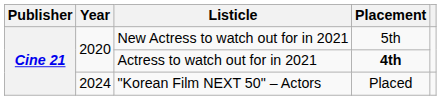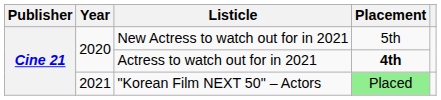"Korean Film NEXT 50" – Actors | Year: 2024 -> 2021
"Korean Film NEXT 50" – Actors | Placement: no background -> lightgreen background
